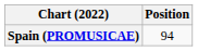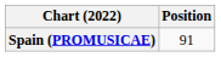Spain (PROMUSICAE) | Position: 94 -> 91
